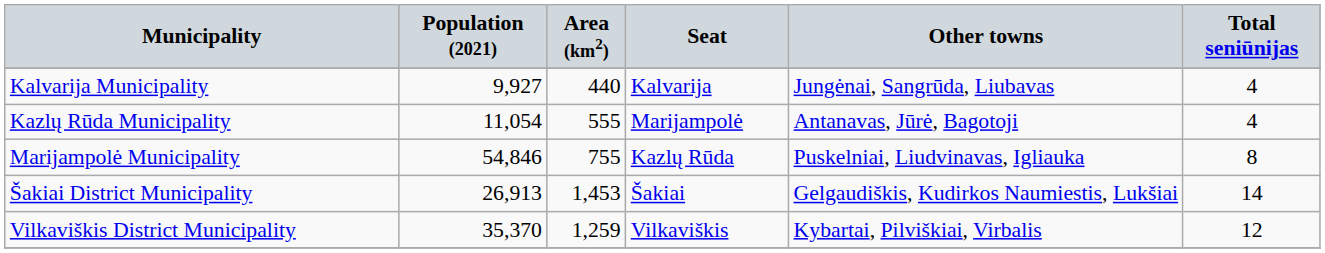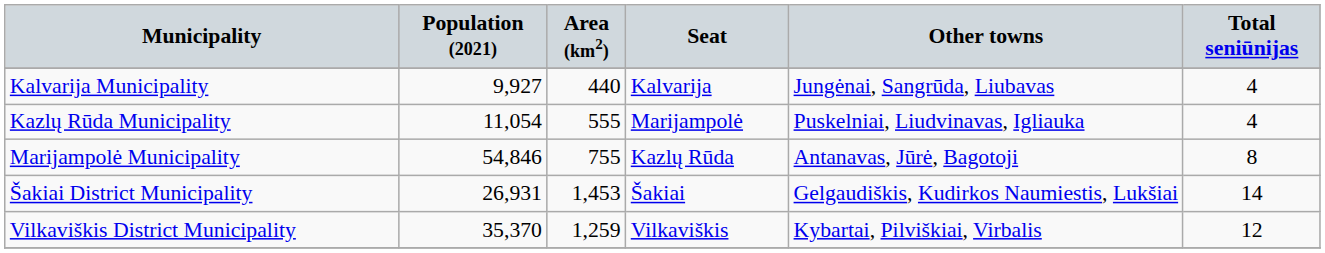Kazlų Rūda Municipality | Other towns: Antanavas, Jūrė, Bagotoji -> Puskelniai, Liudvinavas, Igliauka
Marijampolė Municipality | Other towns: Puskelniai, Liudvinavas, Igliauka -> Antanavas, Jūrė, Bagotoji
Šakiai District Municipality | Population (2021): 26,913 -> 26,931
